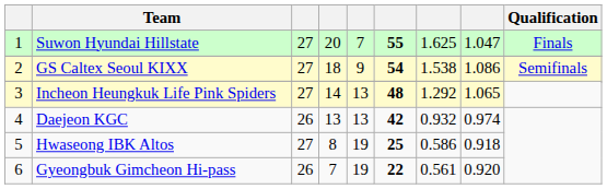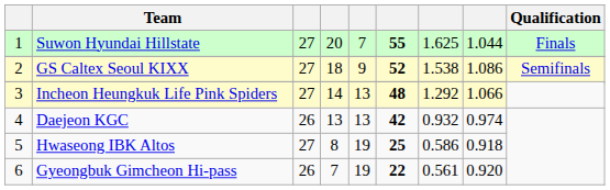Suwon Hyundai Hillstate | column 8: 1.047 -> 1.044
GS Caltex Seoul KIXX | column 6: 54 -> 52
Incheon Heungkuk Life Pink Spiders | column 8: 1.065 -> 1.066
